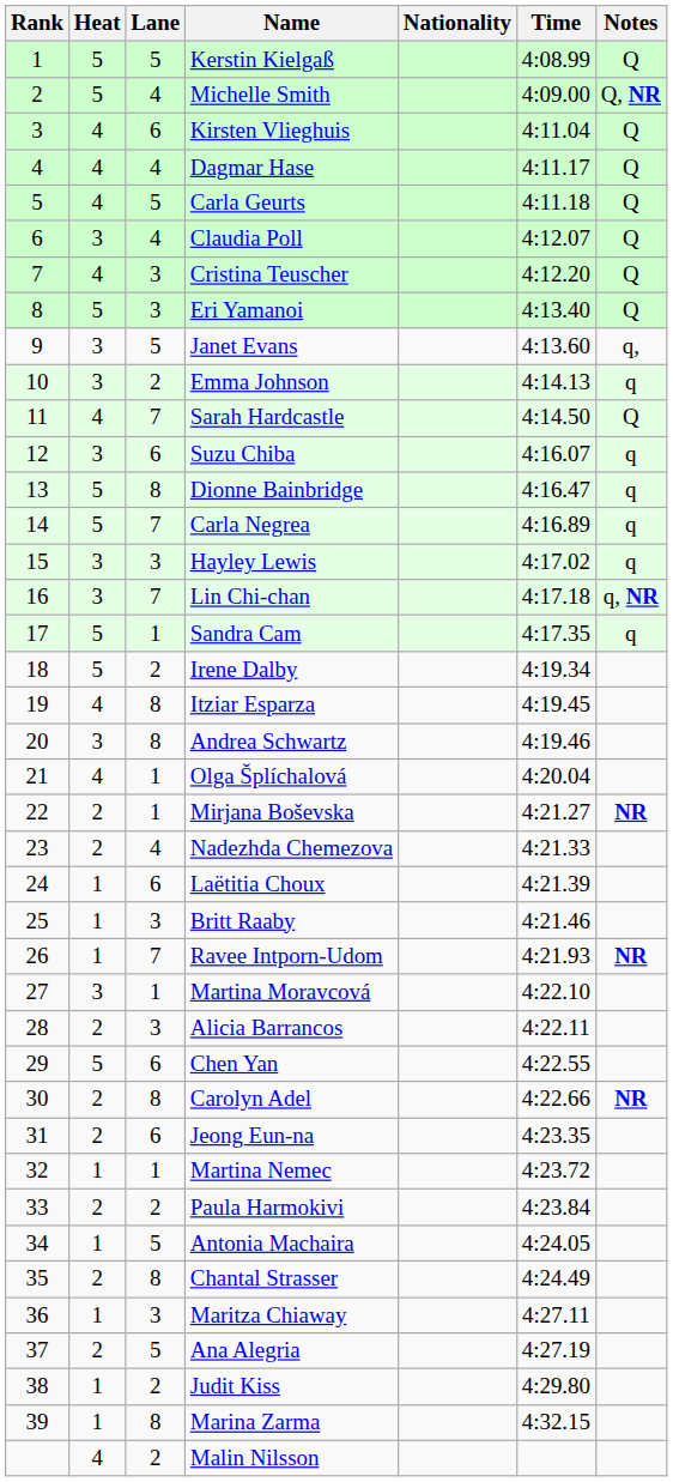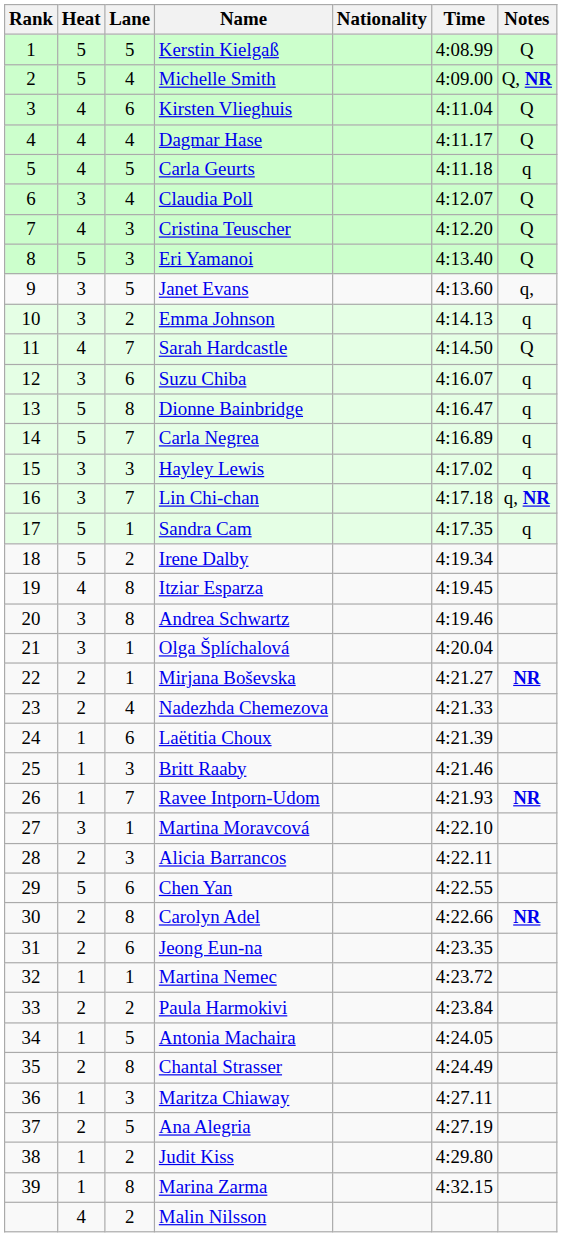Carla Geurts | Notes: Q -> q
Olga Šplíchalová | Heat: 4 -> 3
